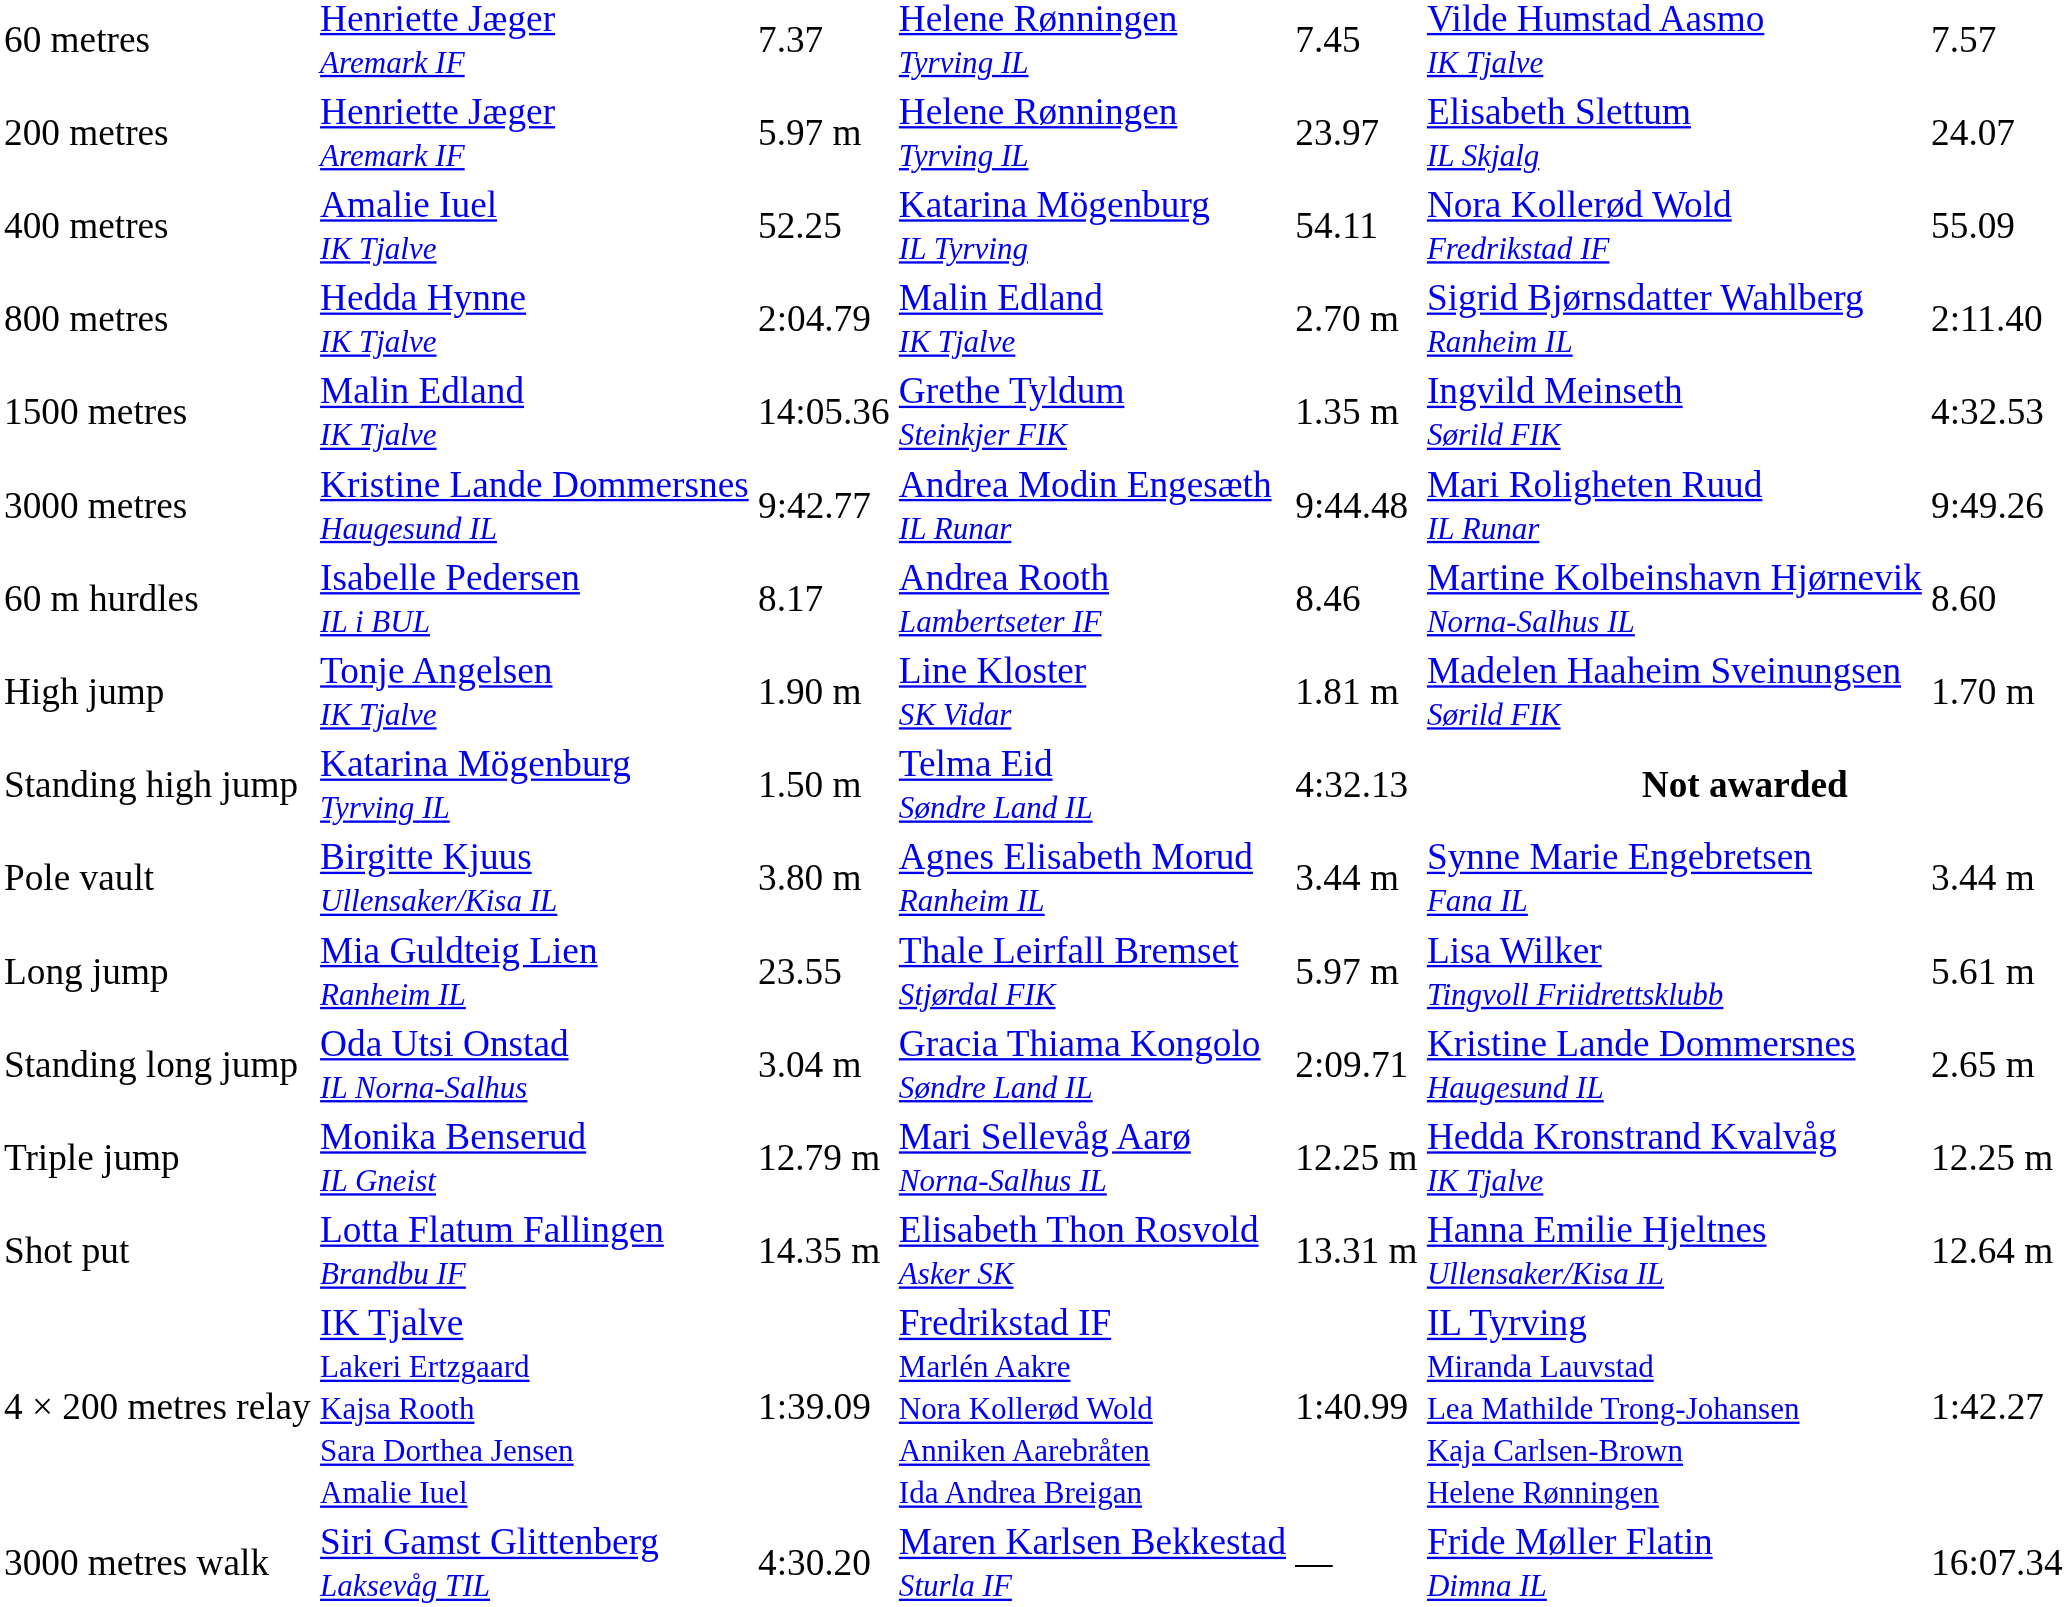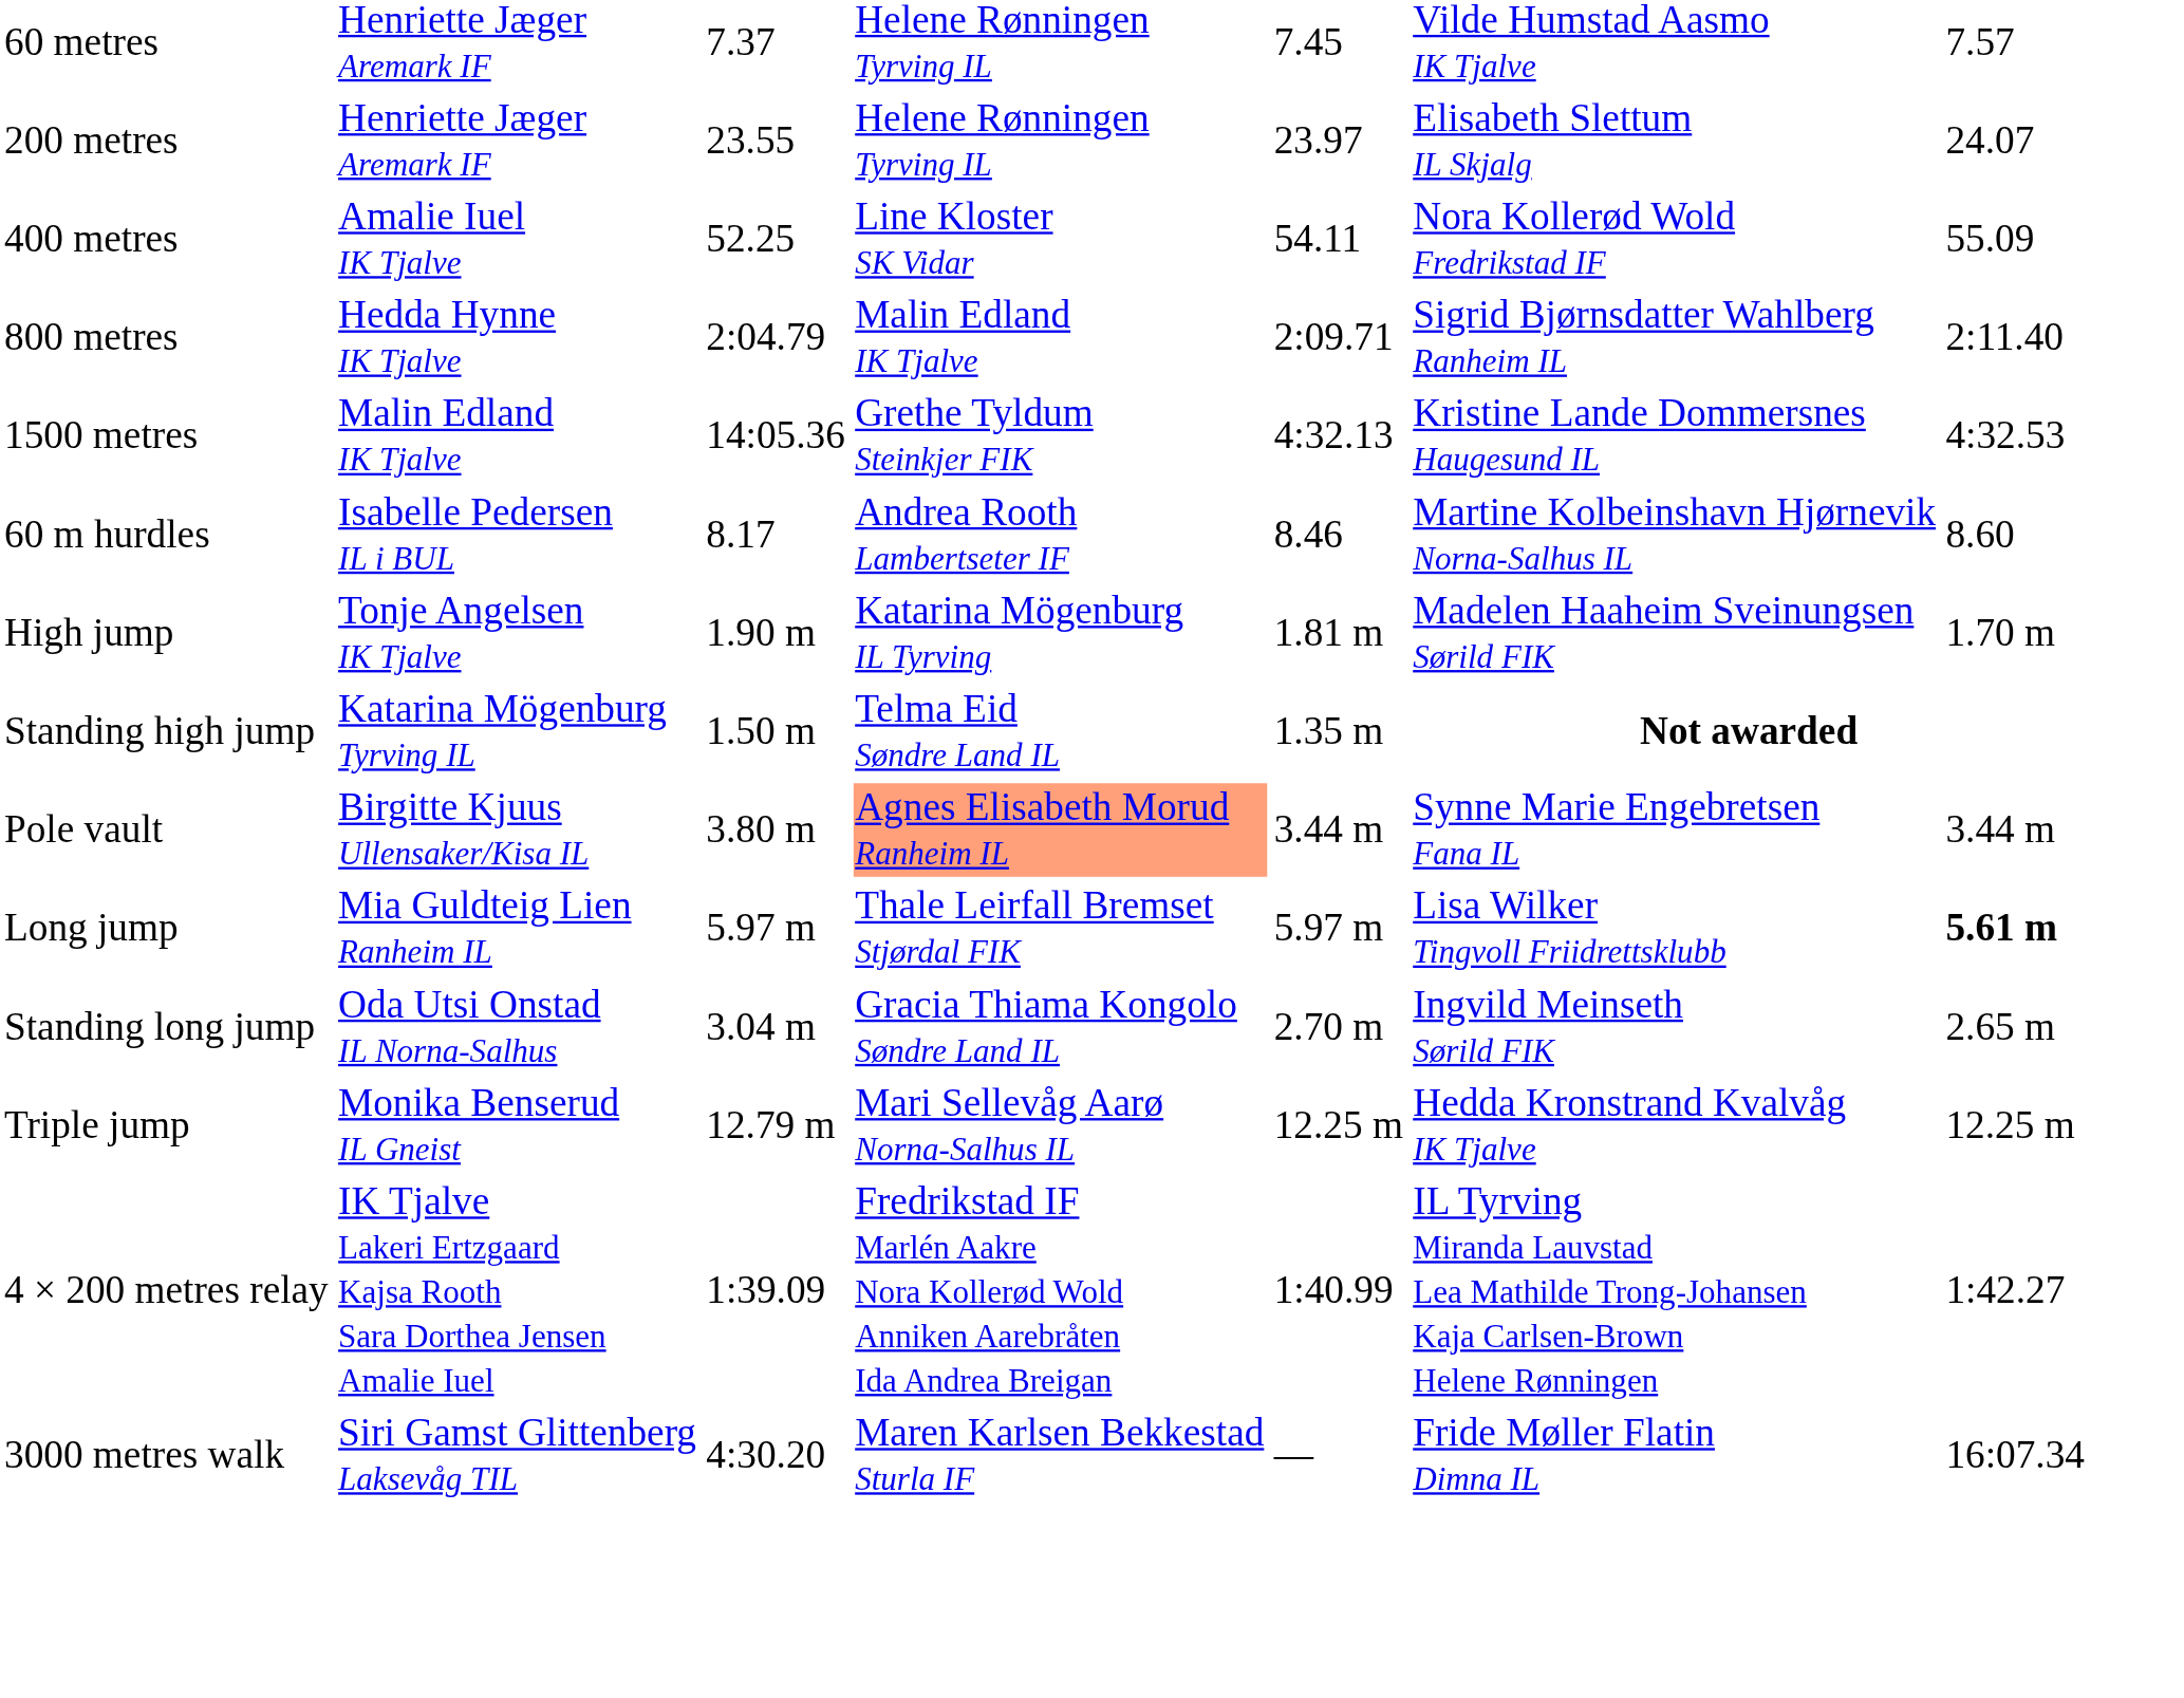200 metres | column 3: 5.97 m -> 23.55
400 metres | column 4: Katarina Mögenburg IL Tyrving -> Line Kloster SK Vidar
800 metres | column 5: 2.70 m -> 2:09.71
1500 metres | column 5: 1.35 m -> 4:32.13
1500 metres | column 6: Ingvild Meinseth Sørild FIK -> Kristine Lande Dommersnes Haugesund IL
- row: 3000 metres | Kristine Lande Dommersnes Haugesund IL | 9:42.77 | Andrea Modin Engesæth IL Runar | 9:44.48 | Mari Roligheten Ruud IL Runar | 9:49.26
High jump | column 4: Line Kloster SK Vidar -> Katarina Mögenburg IL Tyrving
Standing high jump | column 5: 4:32.13 -> 1.35 m
Pole vault | column 4: no background -> lightsalmon background
Long jump | column 3: 23.55 -> 5.97 m
Long jump | column 7: normal -> bold
Standing long jump | column 5: 2:09.71 -> 2.70 m
Standing long jump | column 6: Kristine Lande Dommersnes Haugesund IL -> Ingvild Meinseth Sørild FIK
- row: Shot put | Lotta Flatum Fallingen Brandbu IF | 14.35 m | Elisabeth Thon Rosvold Asker SK | 13.31 m | Hanna Emilie Hjeltnes Ullensaker/Kisa IL | 12.64 m
